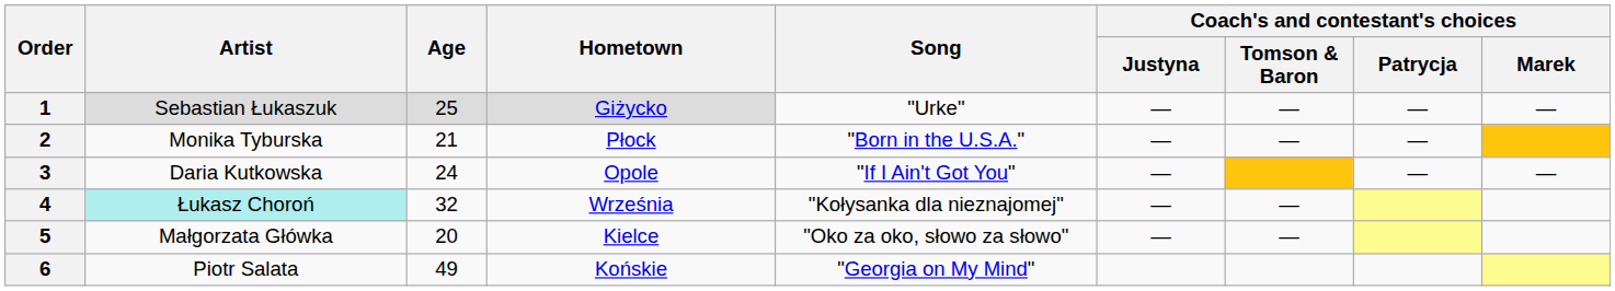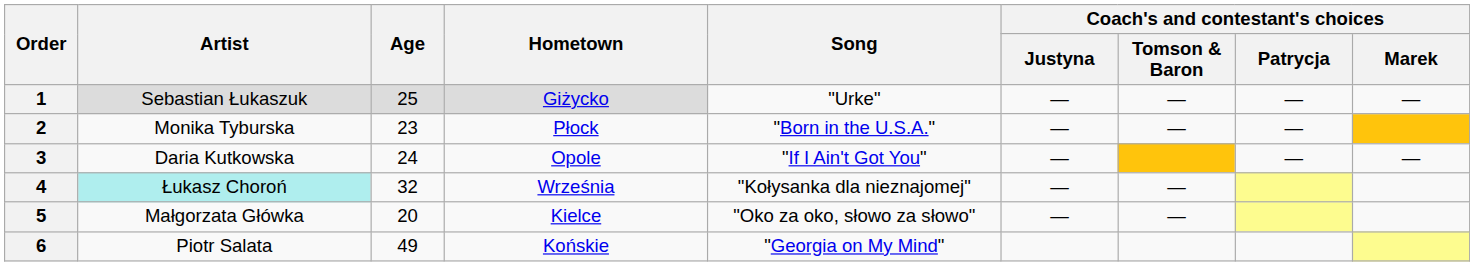2 | Age: 21 -> 23
